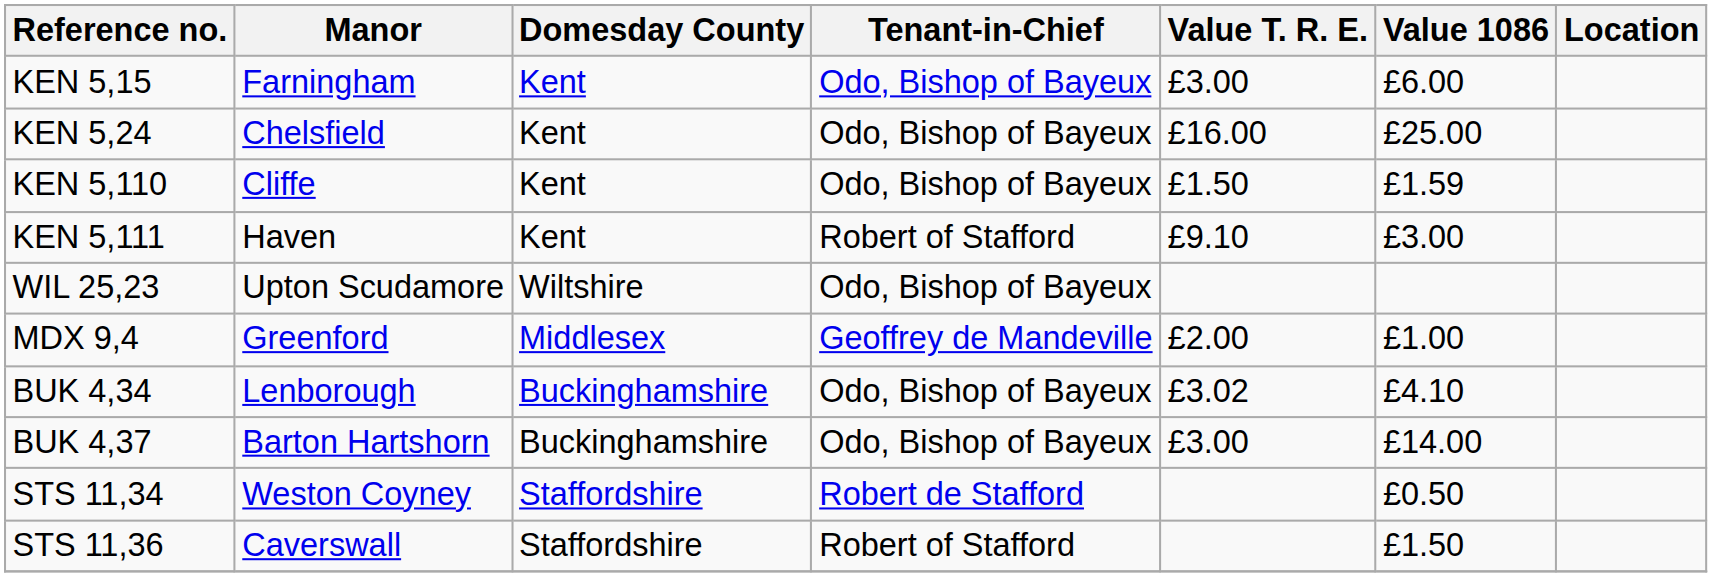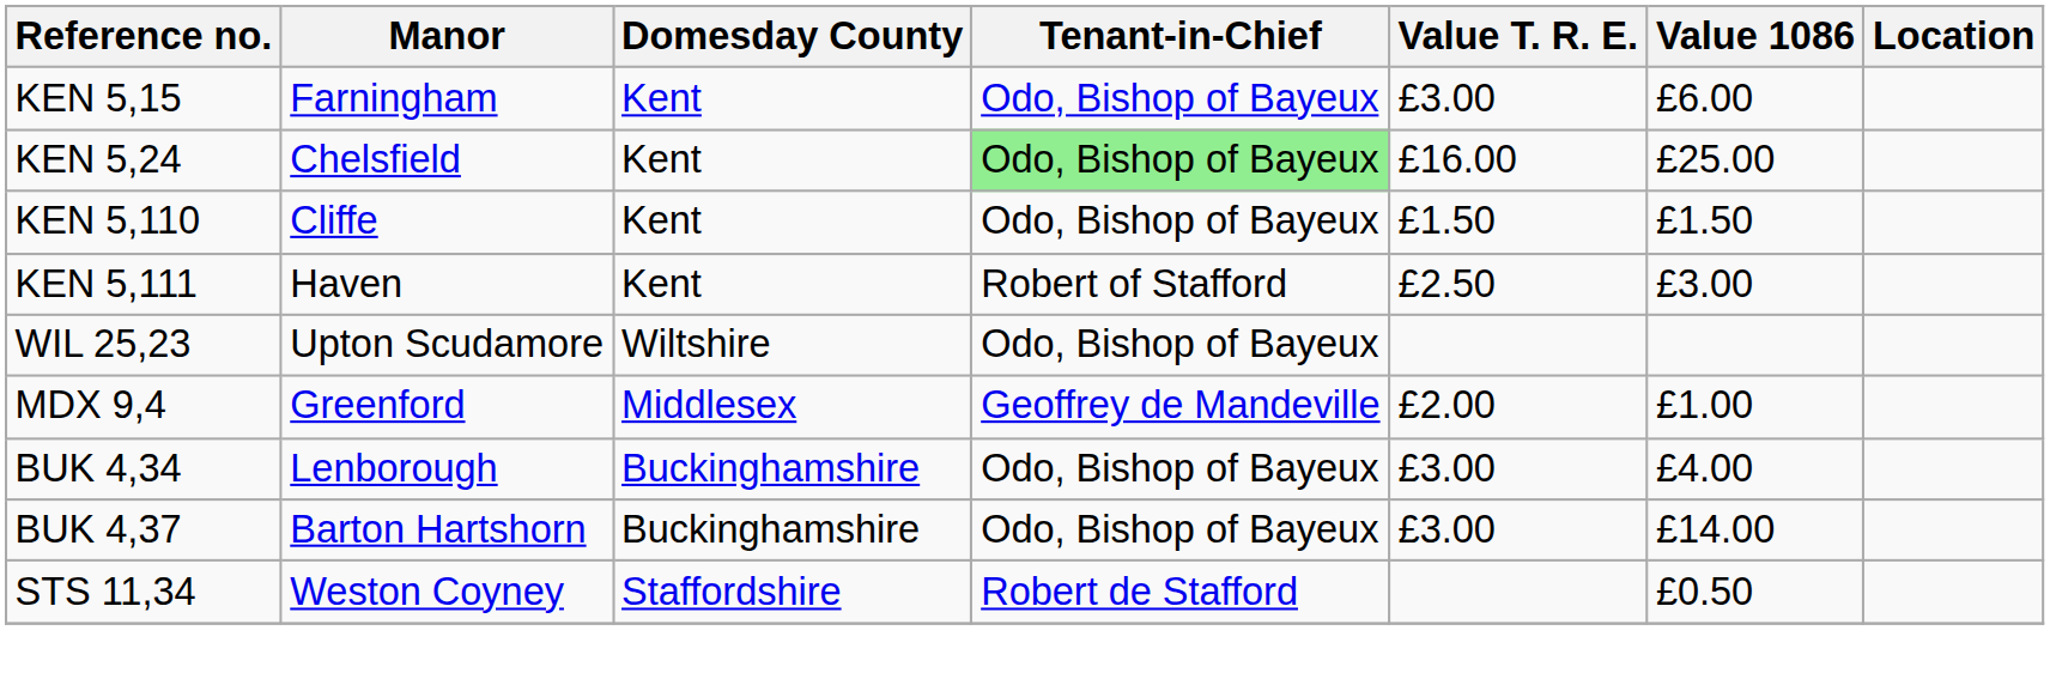KEN 5,24 | Tenant-in-Chief: no background -> lightgreen background
KEN 5,110 | Value 1086: £1.59 -> £1.50
KEN 5,111 | Value T. R. E.: £9.10 -> £2.50
BUK 4,34 | Value T. R. E.: £3.02 -> £3.00
BUK 4,34 | Value 1086: £4.10 -> £4.00
- row: STS 11,36 | Caverswall | Staffordshire | Robert of Stafford | £1.50
